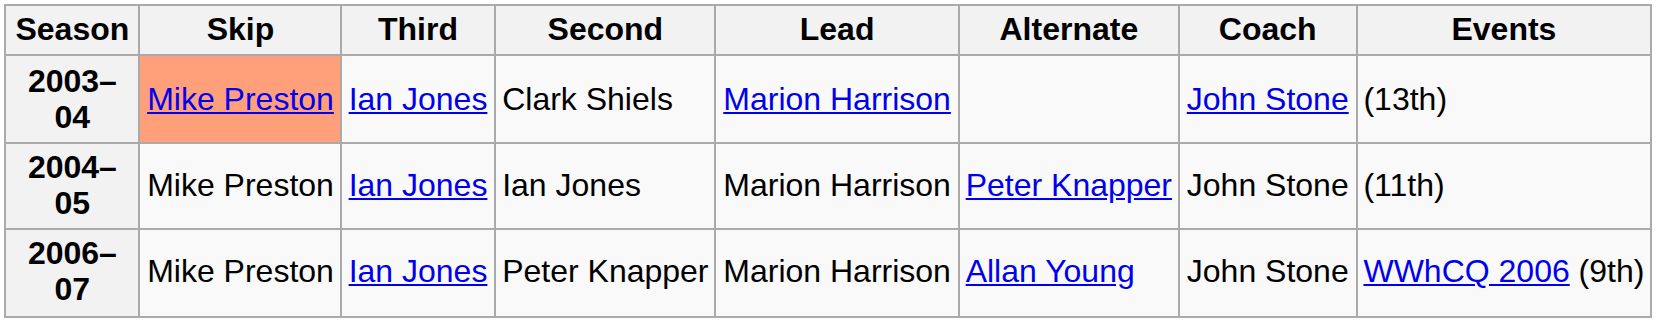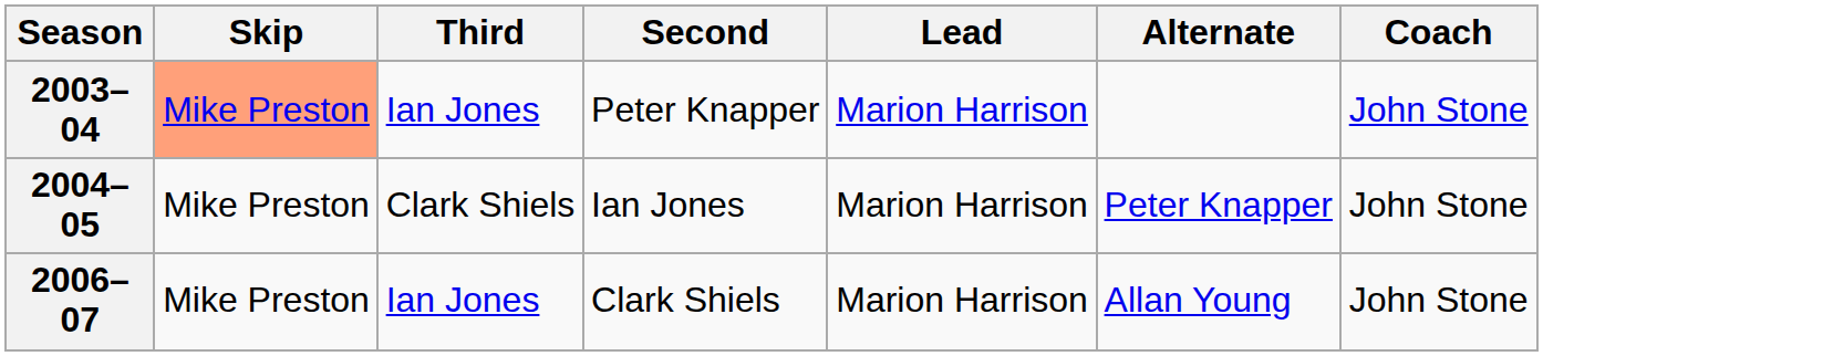- column: Events | (13th) | (11th) | WWhCQ 2006 (9th)
2003–04 | Second: Clark Shiels -> Peter Knapper
2004–05 | Third: Ian Jones -> Clark Shiels
2006–07 | Second: Peter Knapper -> Clark Shiels
